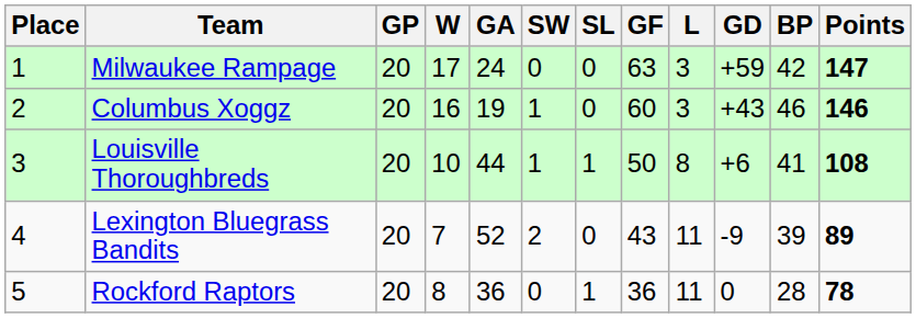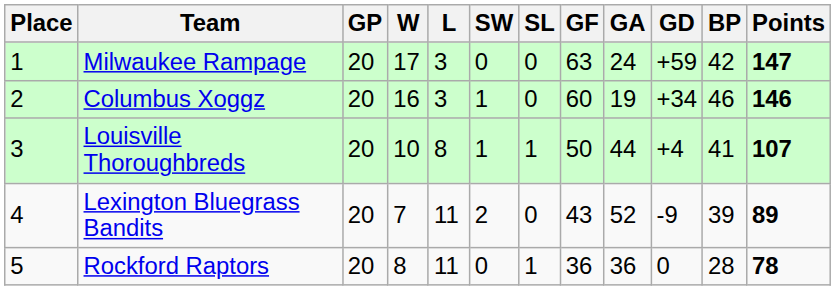columns swapped: L <-> GA
Columbus Xoggz | GD: +43 -> +34
Louisville Thoroughbreds | GD: +6 -> +4
Louisville Thoroughbreds | Points: 108 -> 107
